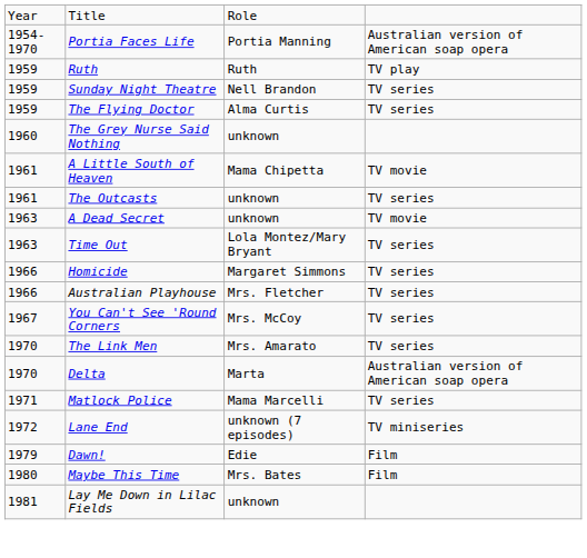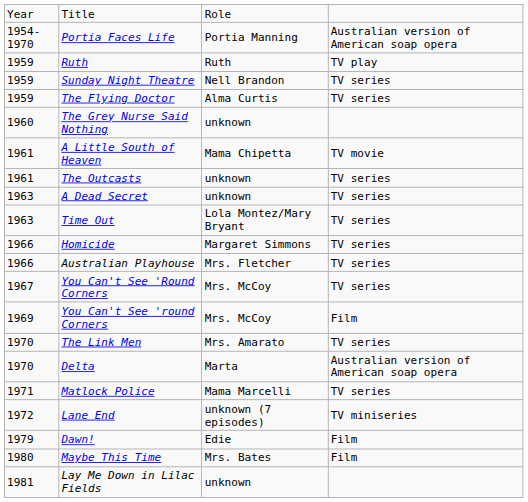A Dead Secret | column 4: TV movie -> TV series
+ row: 1969 | You Can't See 'round Corners | Mrs. McCoy | Film
